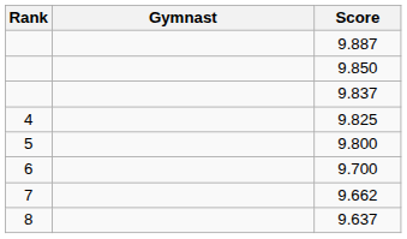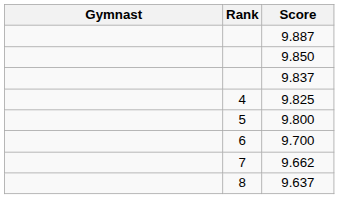columns swapped: Rank <-> Gymnast
